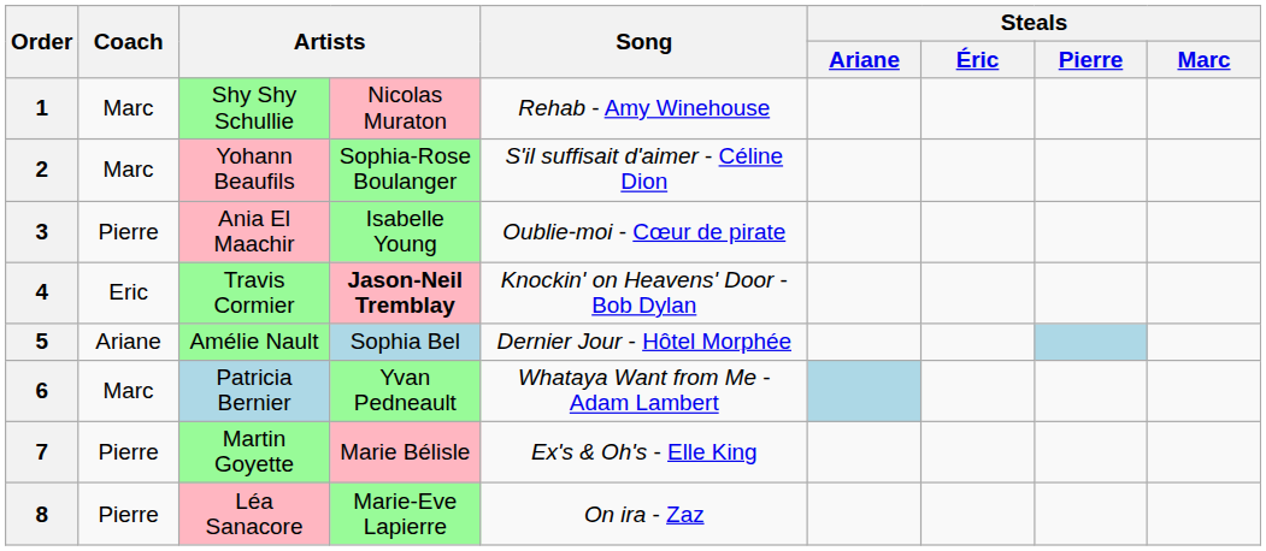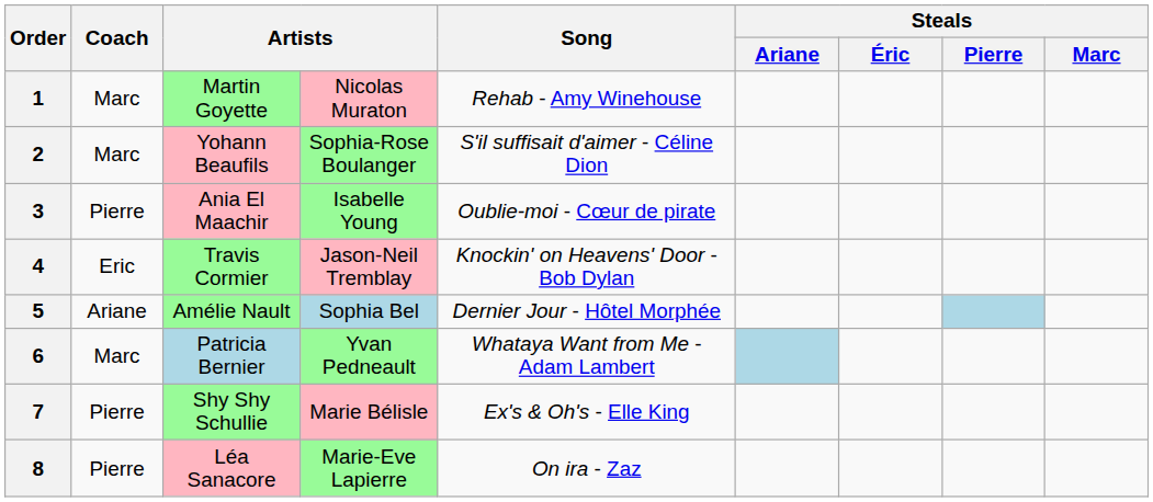1 | column 3: Shy Shy Schullie -> Martin Goyette
4 | column 4: bold -> normal
7 | column 3: Martin Goyette -> Shy Shy Schullie
